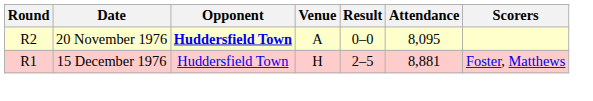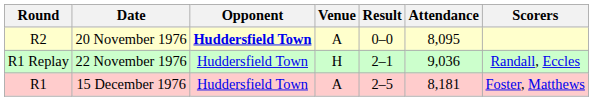+ row: R1 Replay | 22 November 1976 | Huddersfield Town | H | 2–1 | 9,036 | Randall, Eccles
15 December 1976 | Venue: H -> A
15 December 1976 | Attendance: 8,881 -> 8,181
